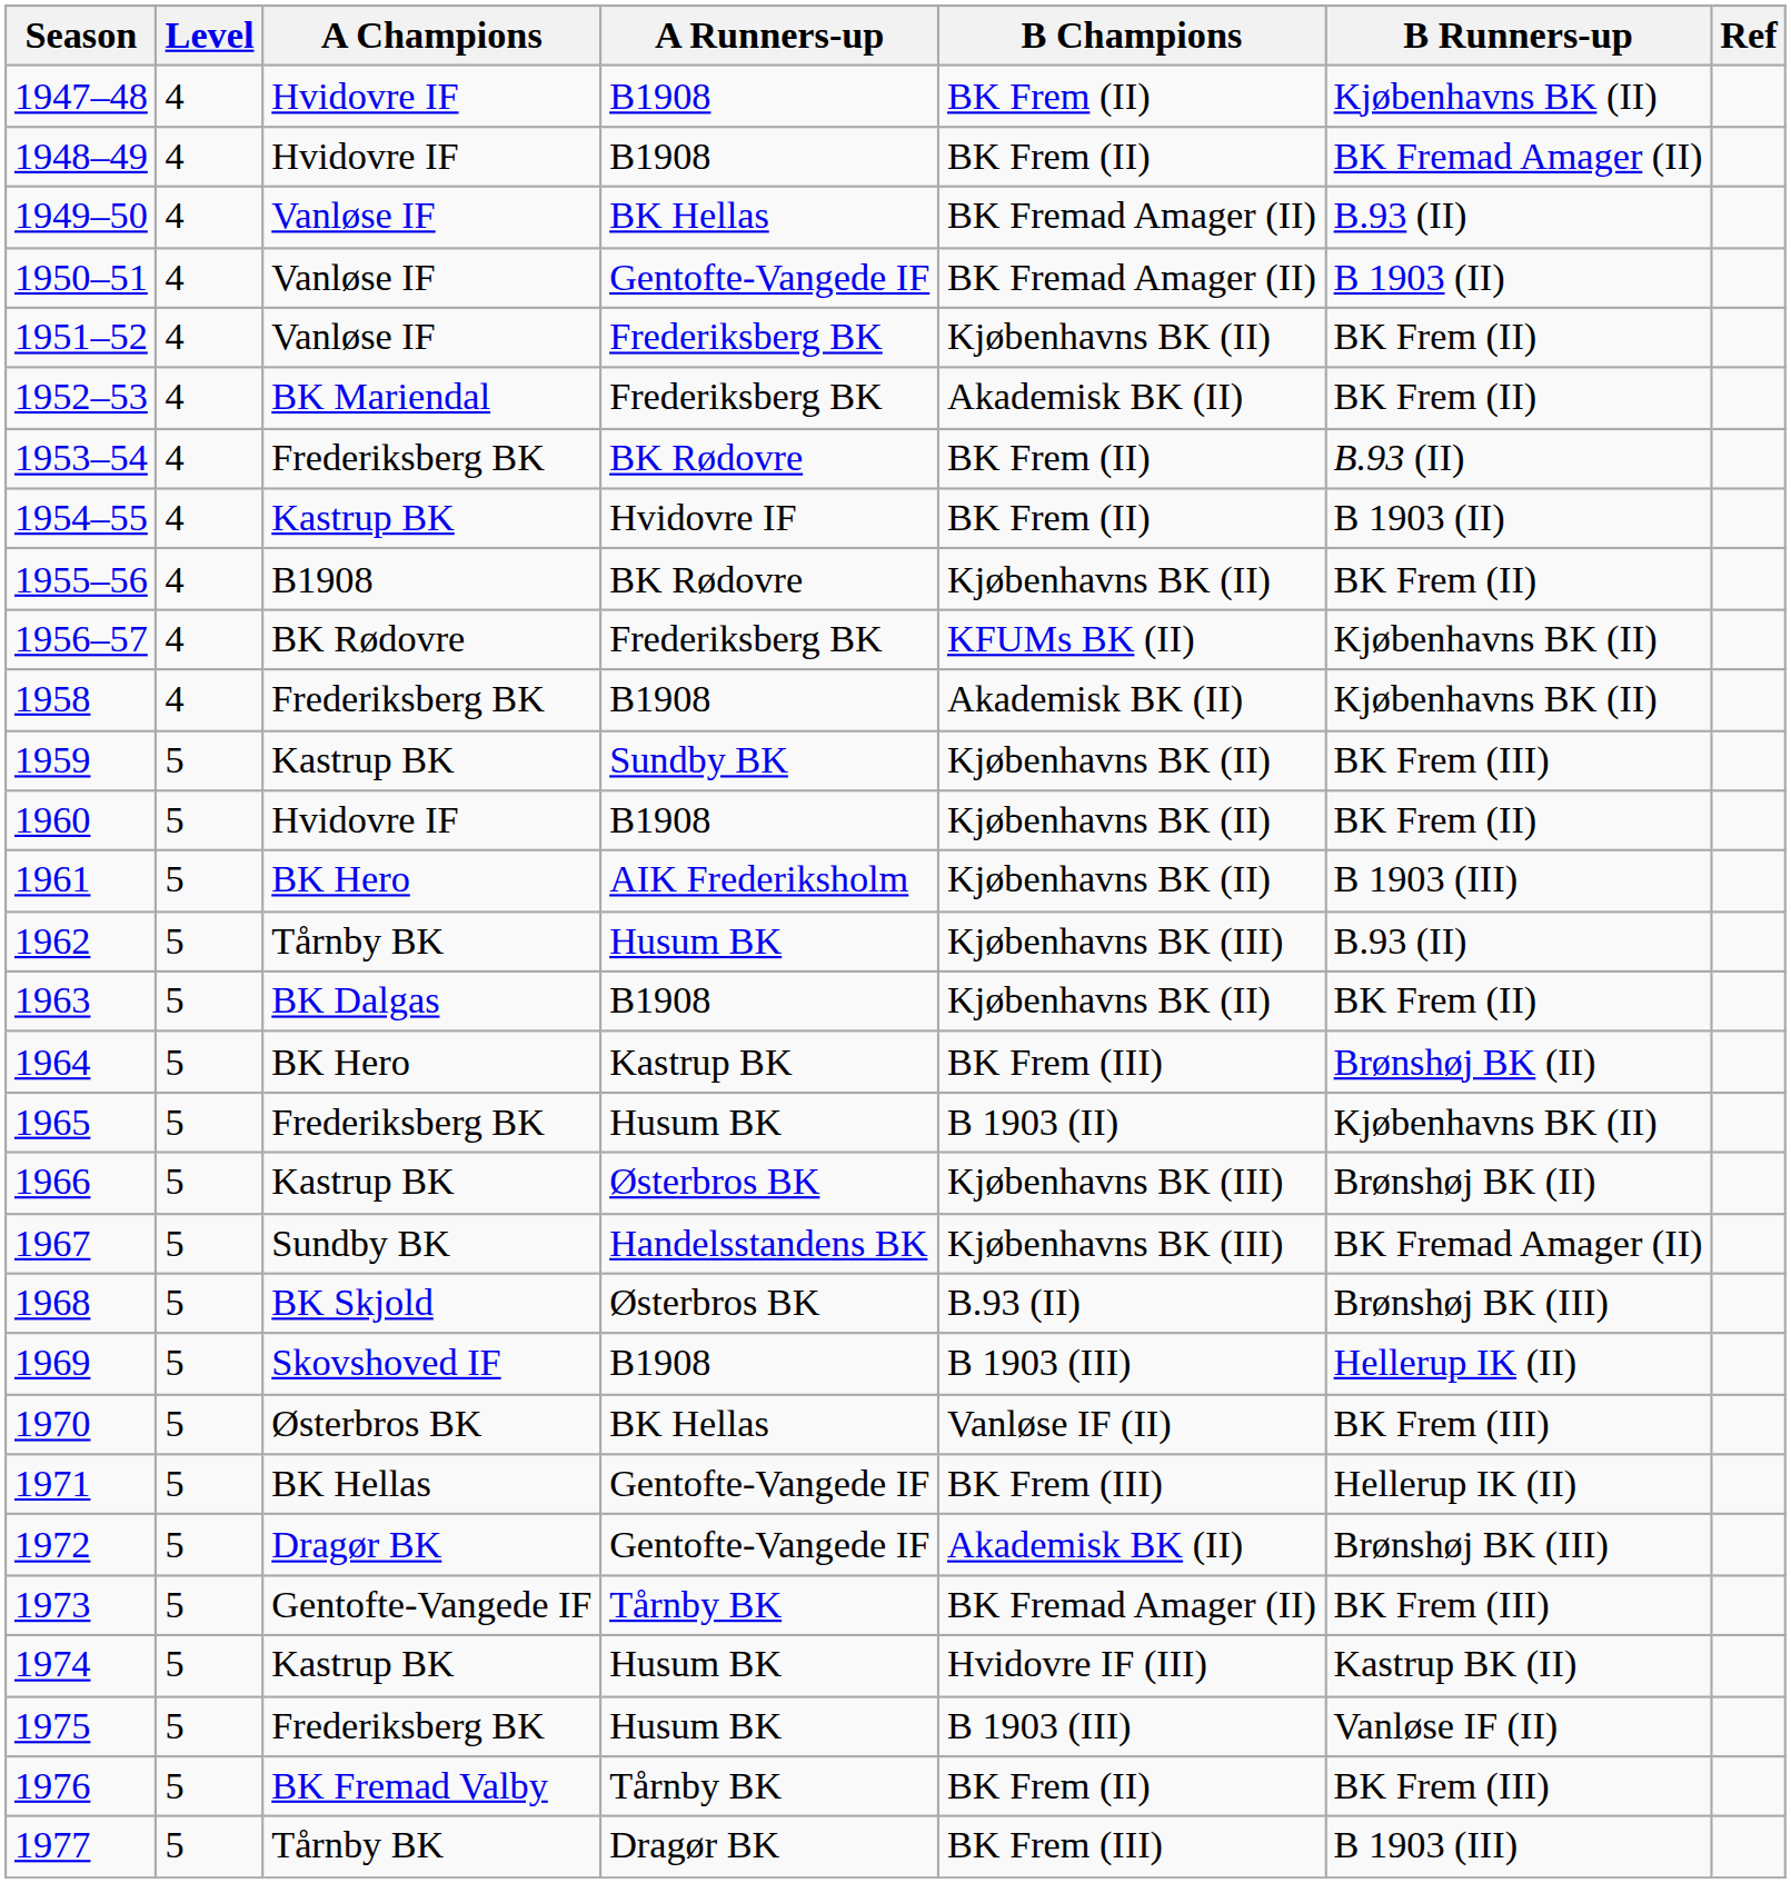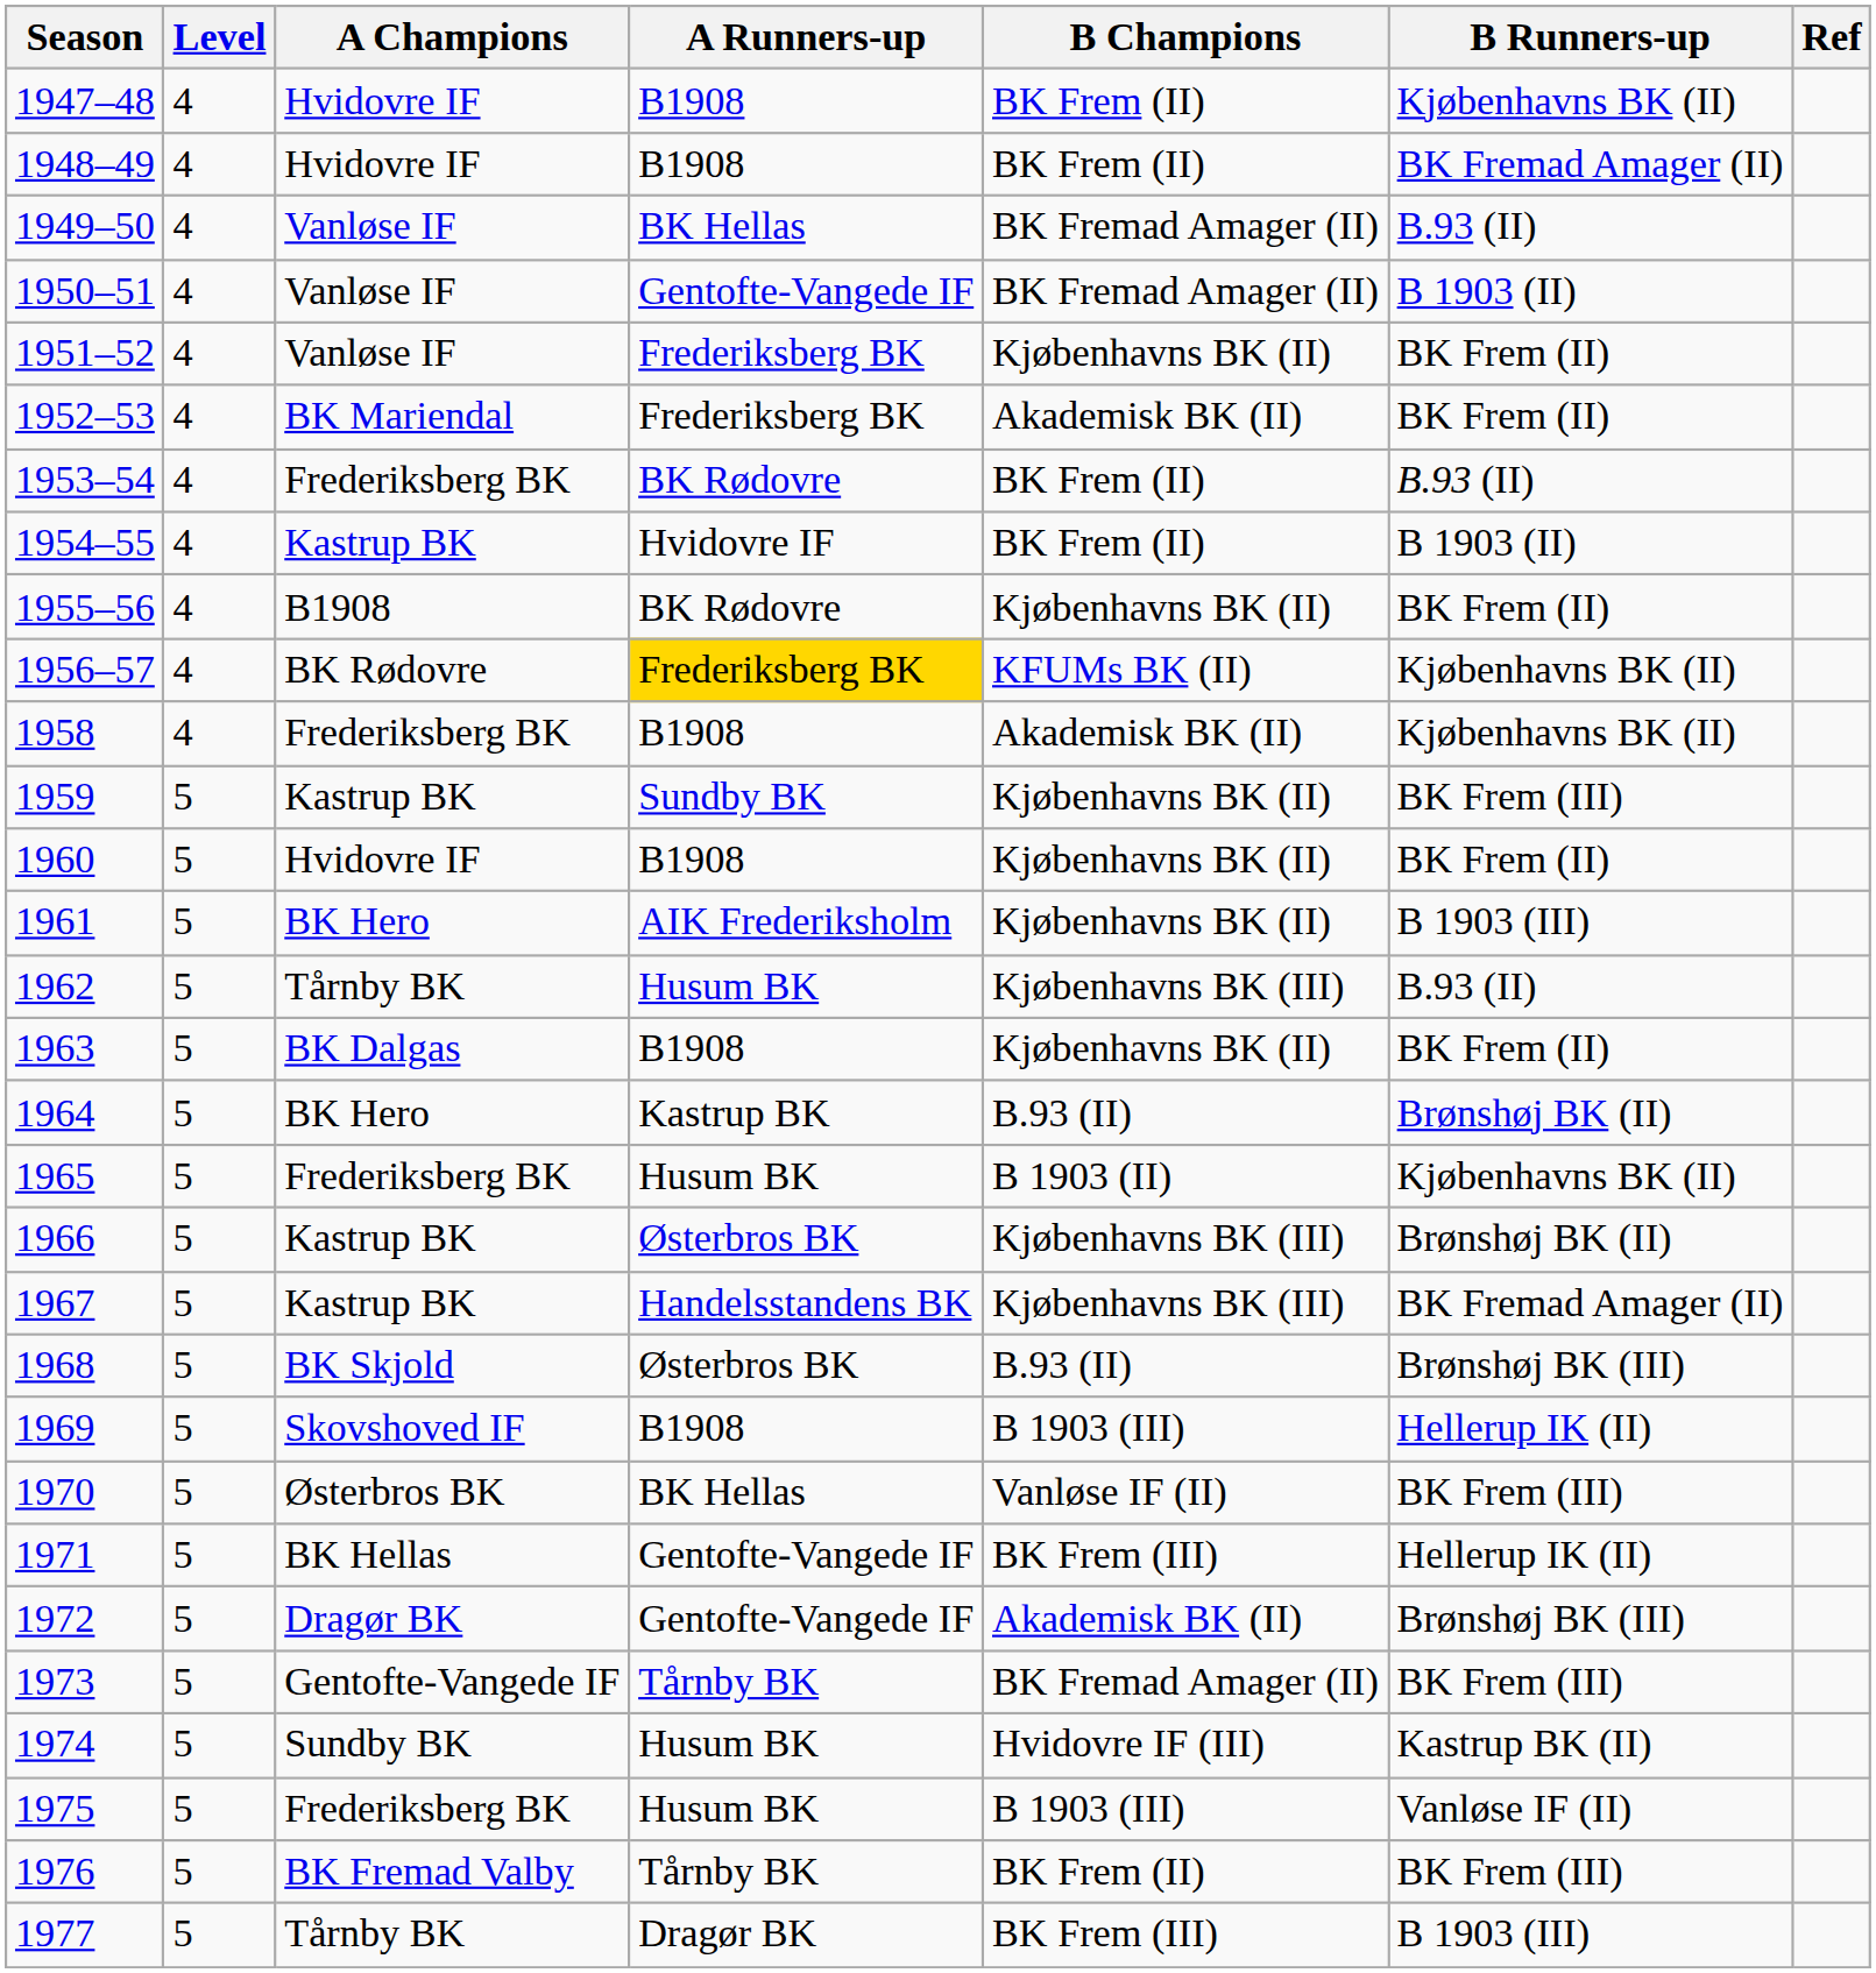1956–57 | A Runners-up: no background -> gold background
1964 | B Champions: BK Frem (III) -> B.93 (II)
1967 | A Champions: Sundby BK -> Kastrup BK
1974 | A Champions: Kastrup BK -> Sundby BK
